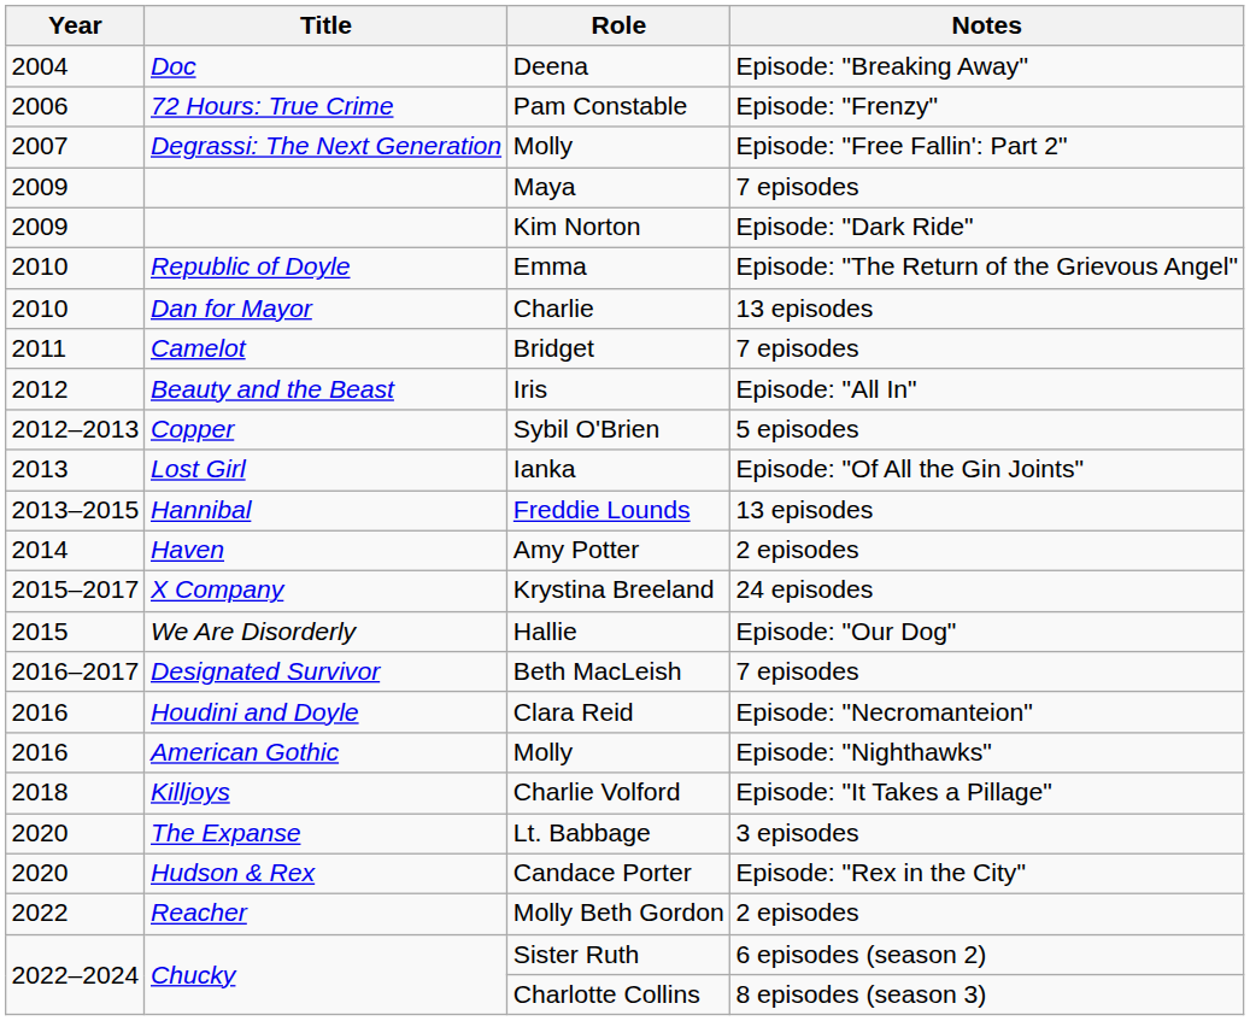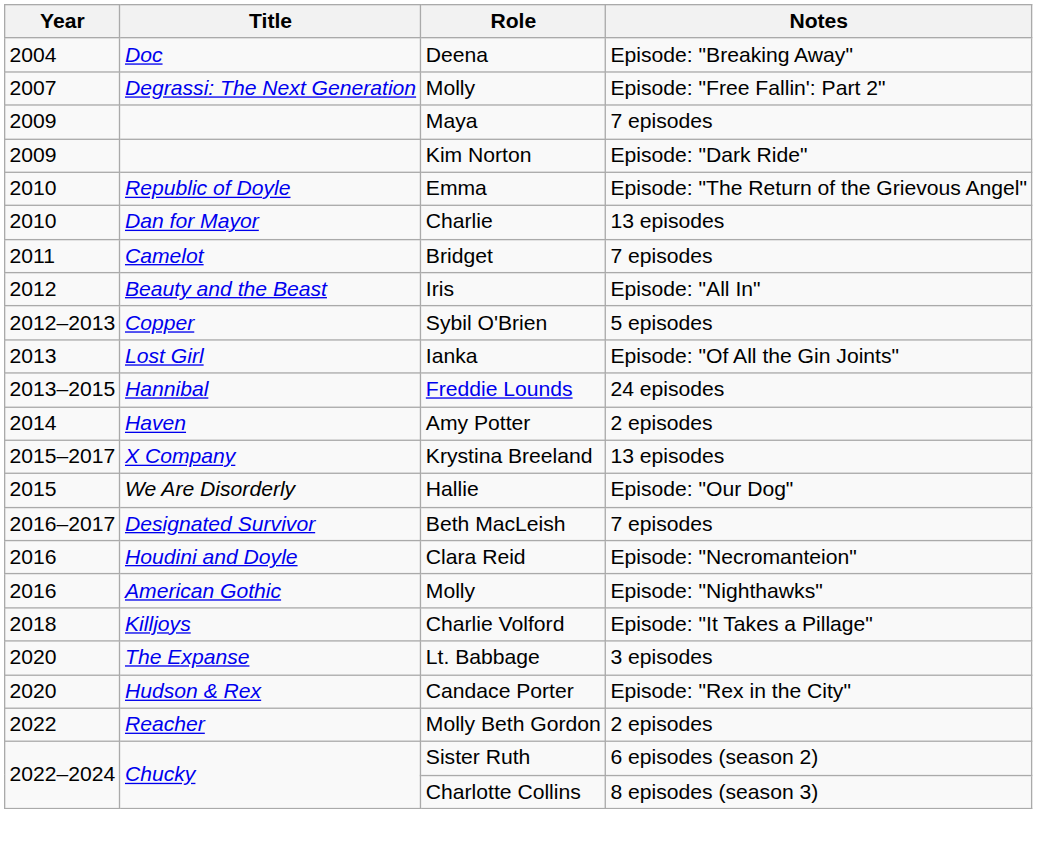- row: 2006 | 72 Hours: True Crime | Pam Constable | Episode: "Frenzy"
Freddie Lounds | Notes: 13 episodes -> 24 episodes
Krystina Breeland | Notes: 24 episodes -> 13 episodes
